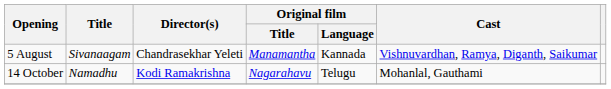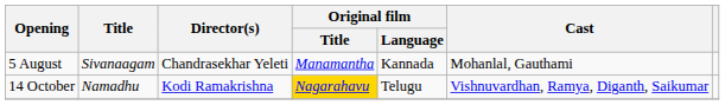5 August | Cast: Vishnuvardhan, Ramya, Diganth, Saikumar -> Mohanlal, Gauthami
14 October | Original film / Title: no background -> gold background
14 October | Cast: Mohanlal, Gauthami -> Vishnuvardhan, Ramya, Diganth, Saikumar
